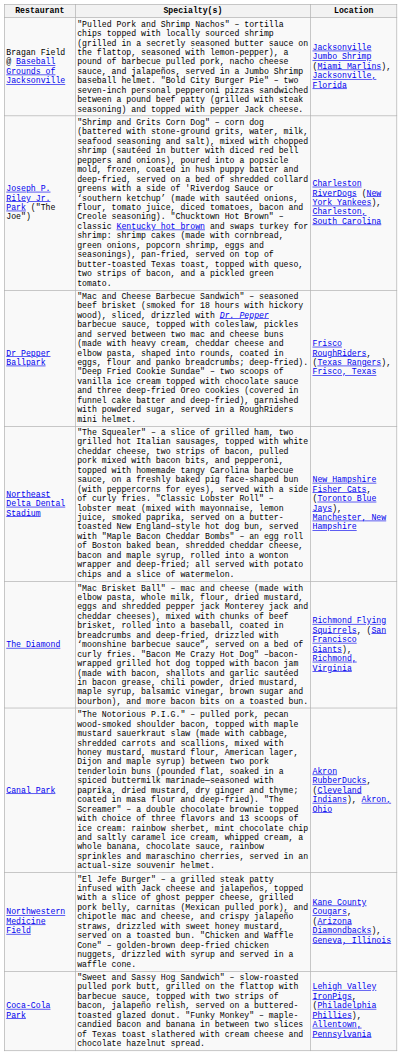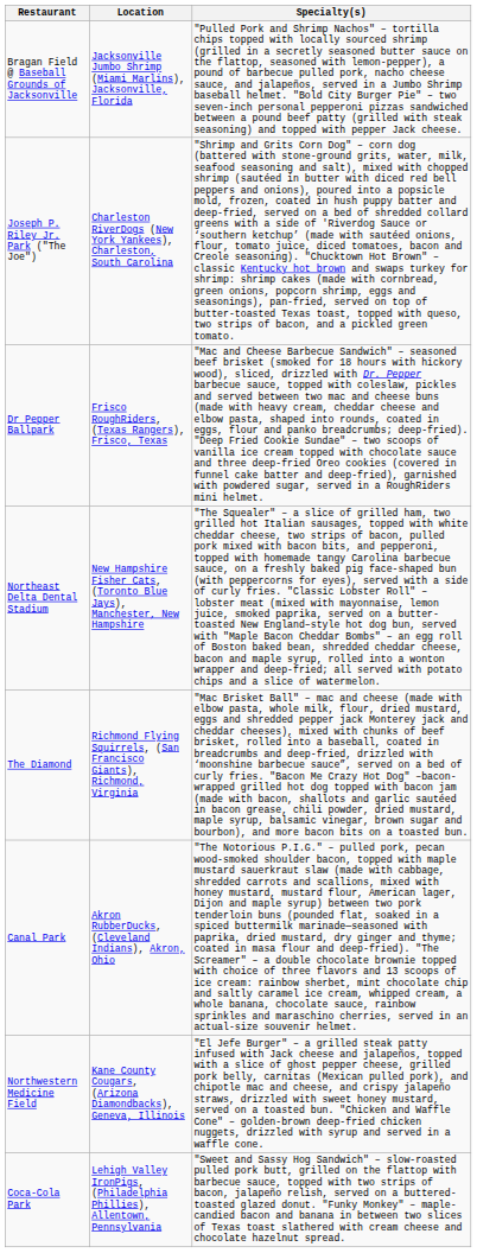columns swapped: Location <-> Specialty(s)
